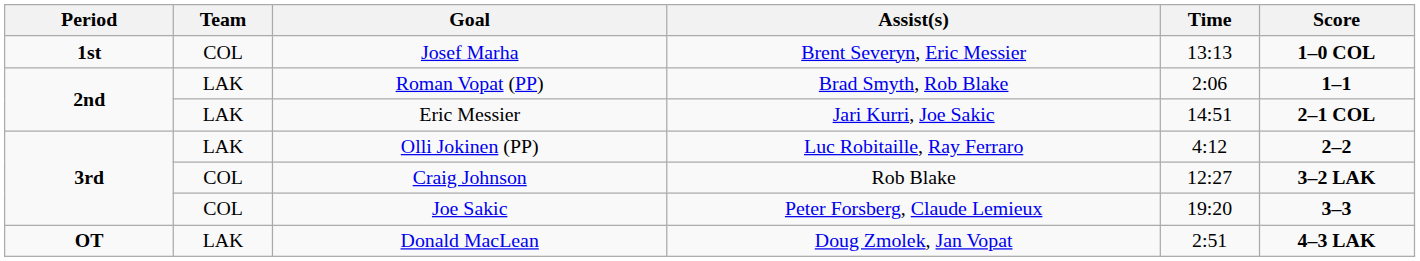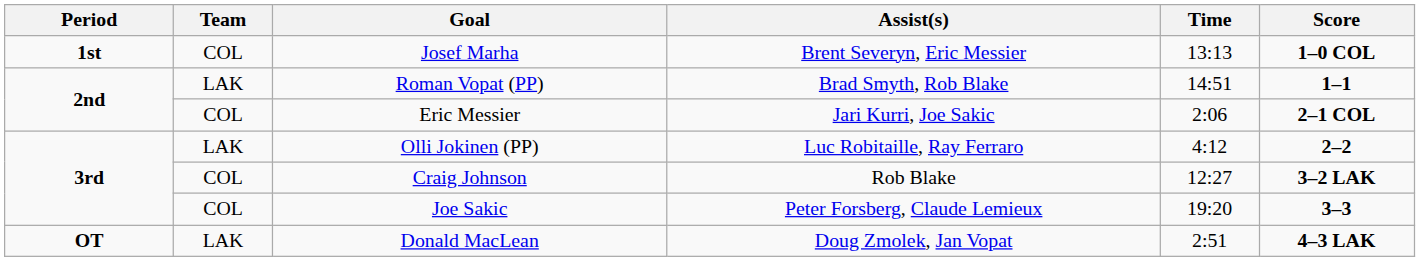Roman Vopat (PP) | Time: 2:06 -> 14:51
Eric Messier | Team: LAK -> COL
Eric Messier | Time: 14:51 -> 2:06
